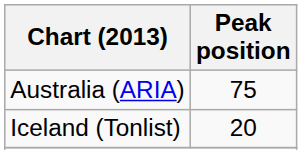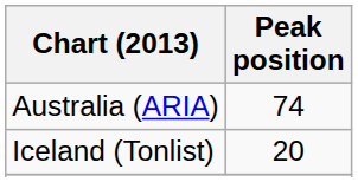Australia (ARIA) | Peak position: 75 -> 74
